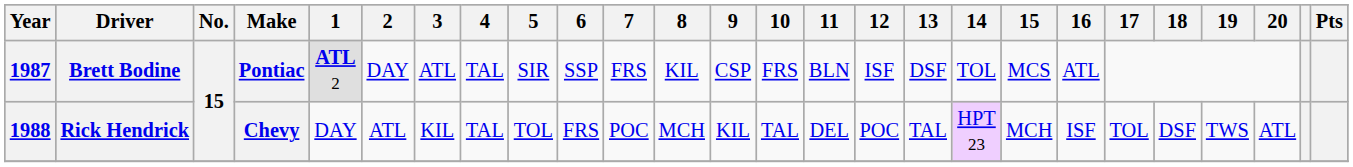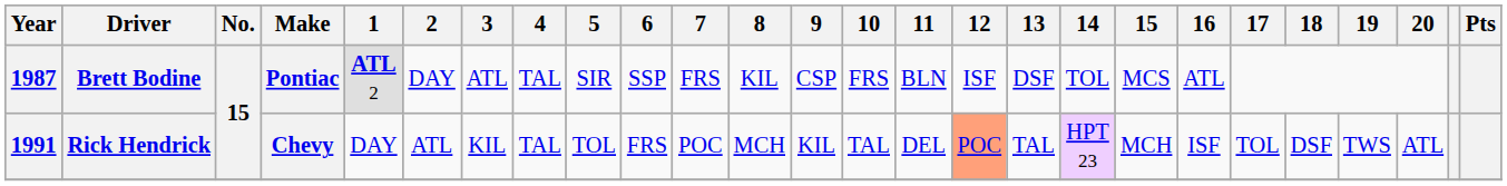Rick Hendrick | Year: 1988 -> 1991
Rick Hendrick | 12: no background -> lightsalmon background
